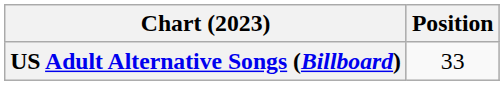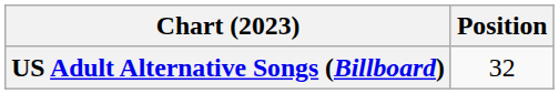US Adult Alternative Songs (Billboard) | Position: 33 -> 32
